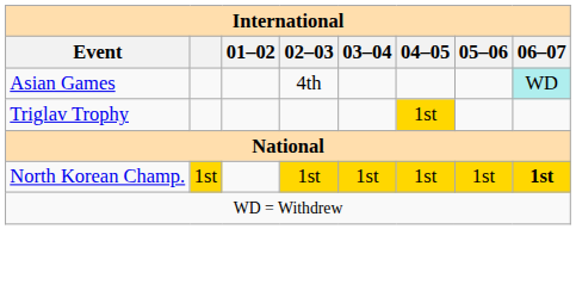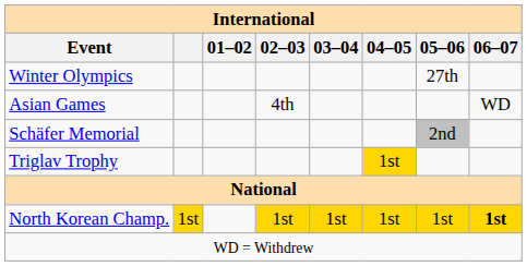+ row: Winter Olympics | 27th
Asian Games | 06–07: paleturquoise background -> no background
+ row: Schäfer Memorial | 2nd
